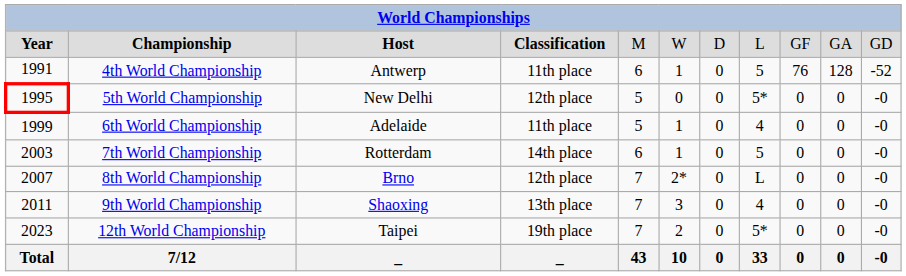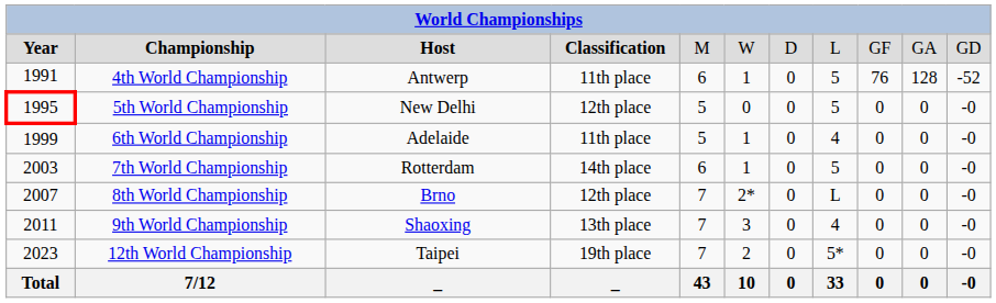5th World Championship | column 8: 5* -> 5
